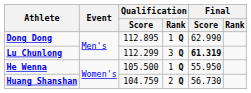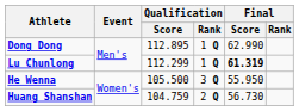Lu Chunlong | Qualification / Rank: 3 Q -> 1 Q
He Wenna | Qualification / Rank: 1 Q -> 3 Q
